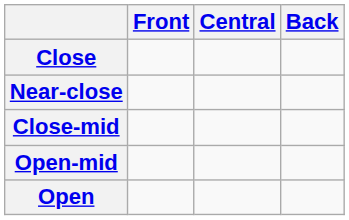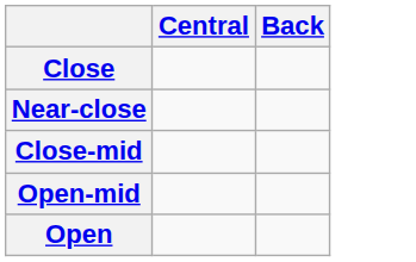- column: Front
